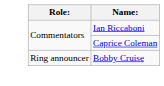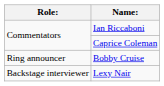+ row: Backstage interviewer | Lexy Nair
